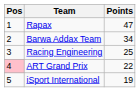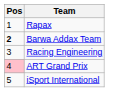- column: Points | 47 | 34 | 25 | 22 | 19
Barwa Addax Team | Pos: normal -> bold
